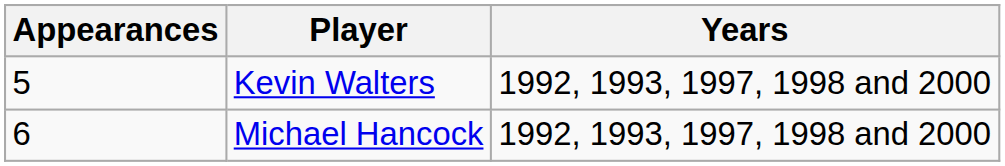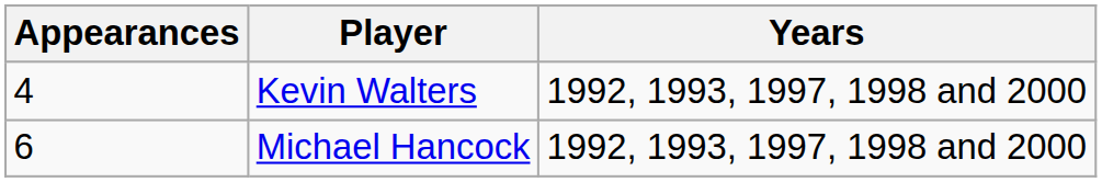Kevin Walters | Appearances: 5 -> 4
